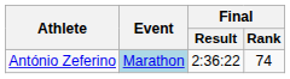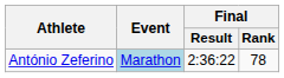António Zeferino | Final / Rank: 74 -> 78
